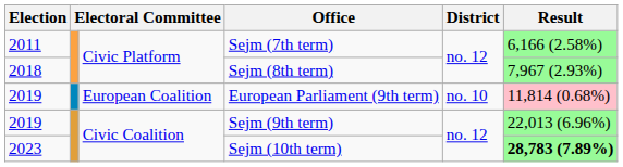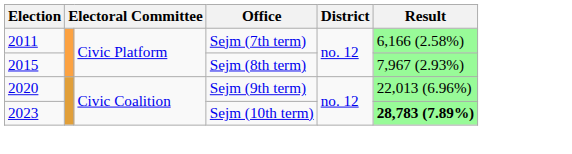Sejm (8th term) | Election: 2018 -> 2015
- row: 2019 | European Coalition | European Parliament (9th term) | no. 10 | 11,814 (0.68%)
Sejm (9th term) | Election: 2019 -> 2020
